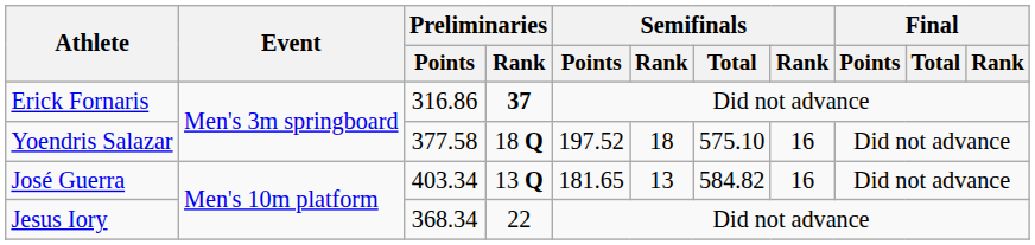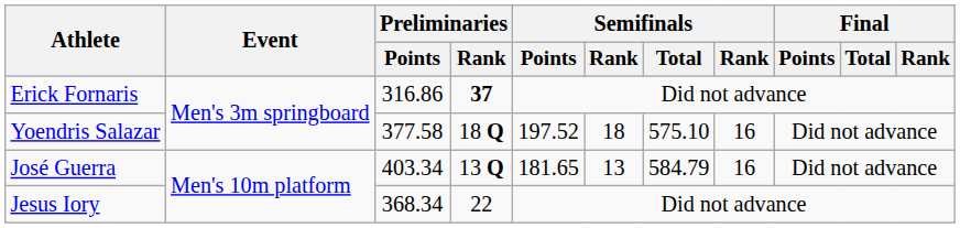José Guerra | Semifinals / Total: 584.82 -> 584.79
